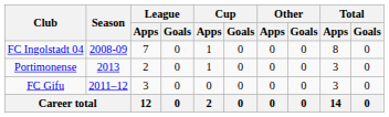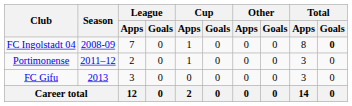FC Ingolstadt 04 | Total / Goals: normal -> bold
Portimonense | Season: 2013 -> 2011–12
FC Gifu | Season: 2011–12 -> 2013
